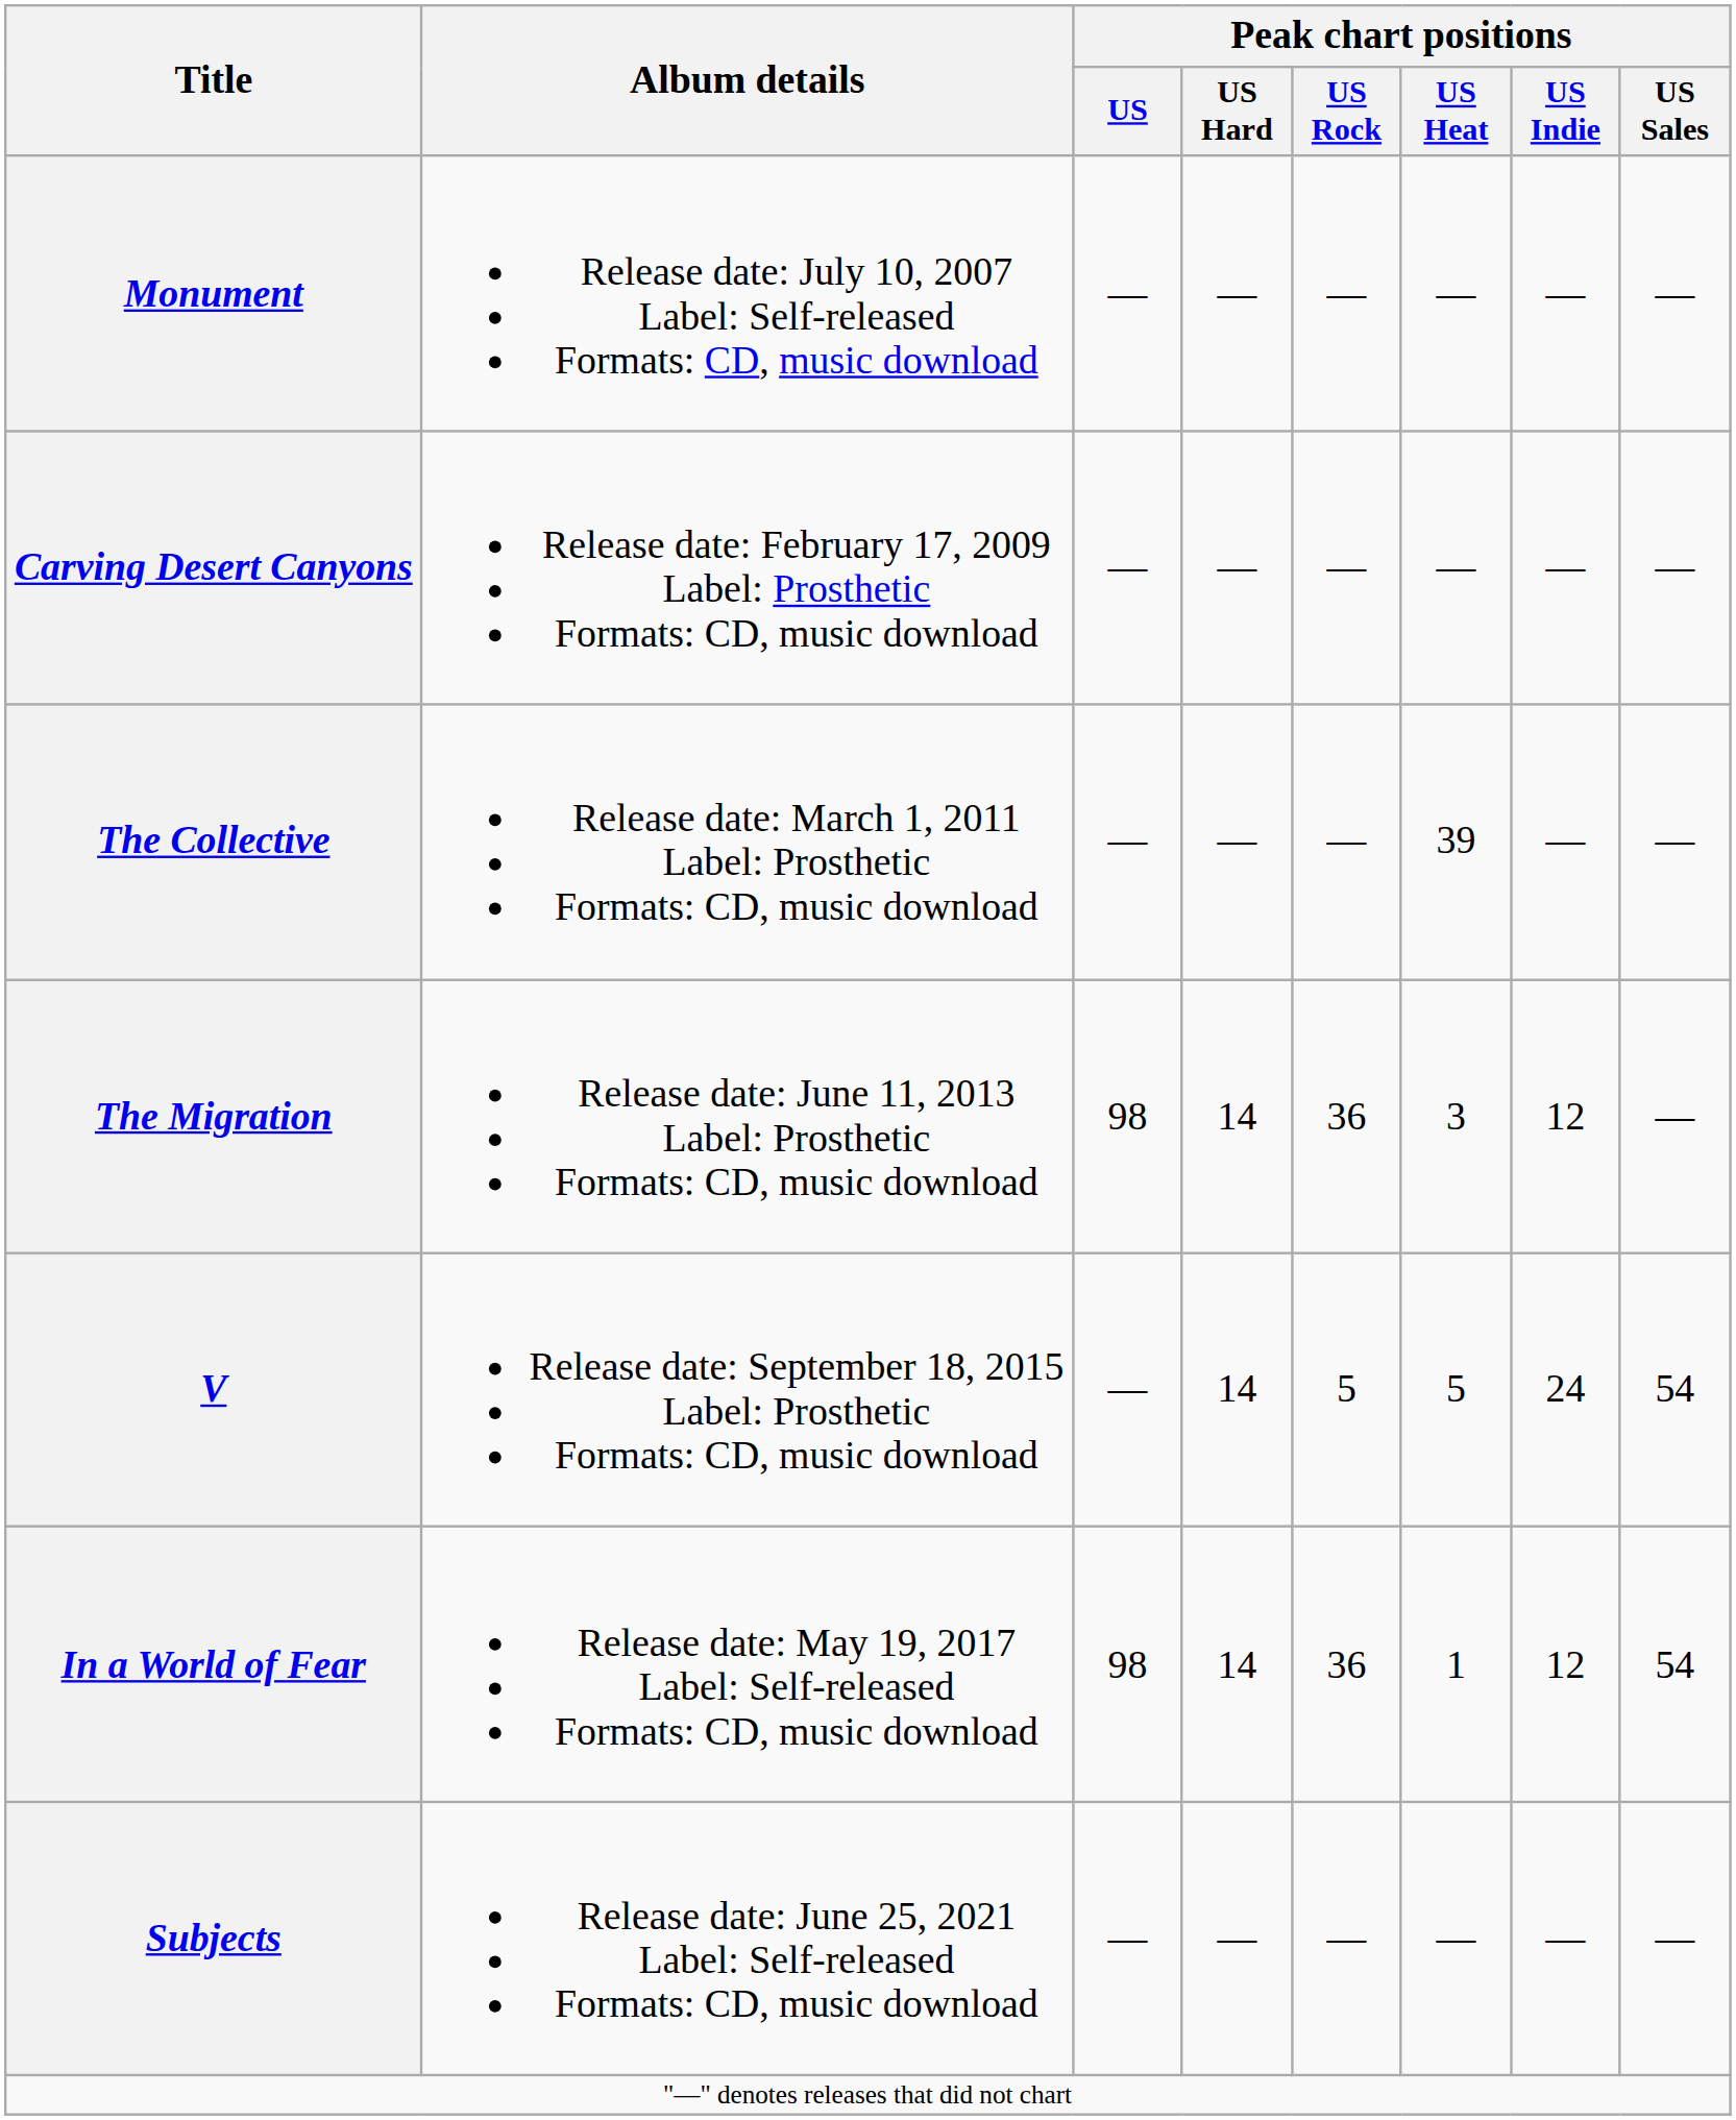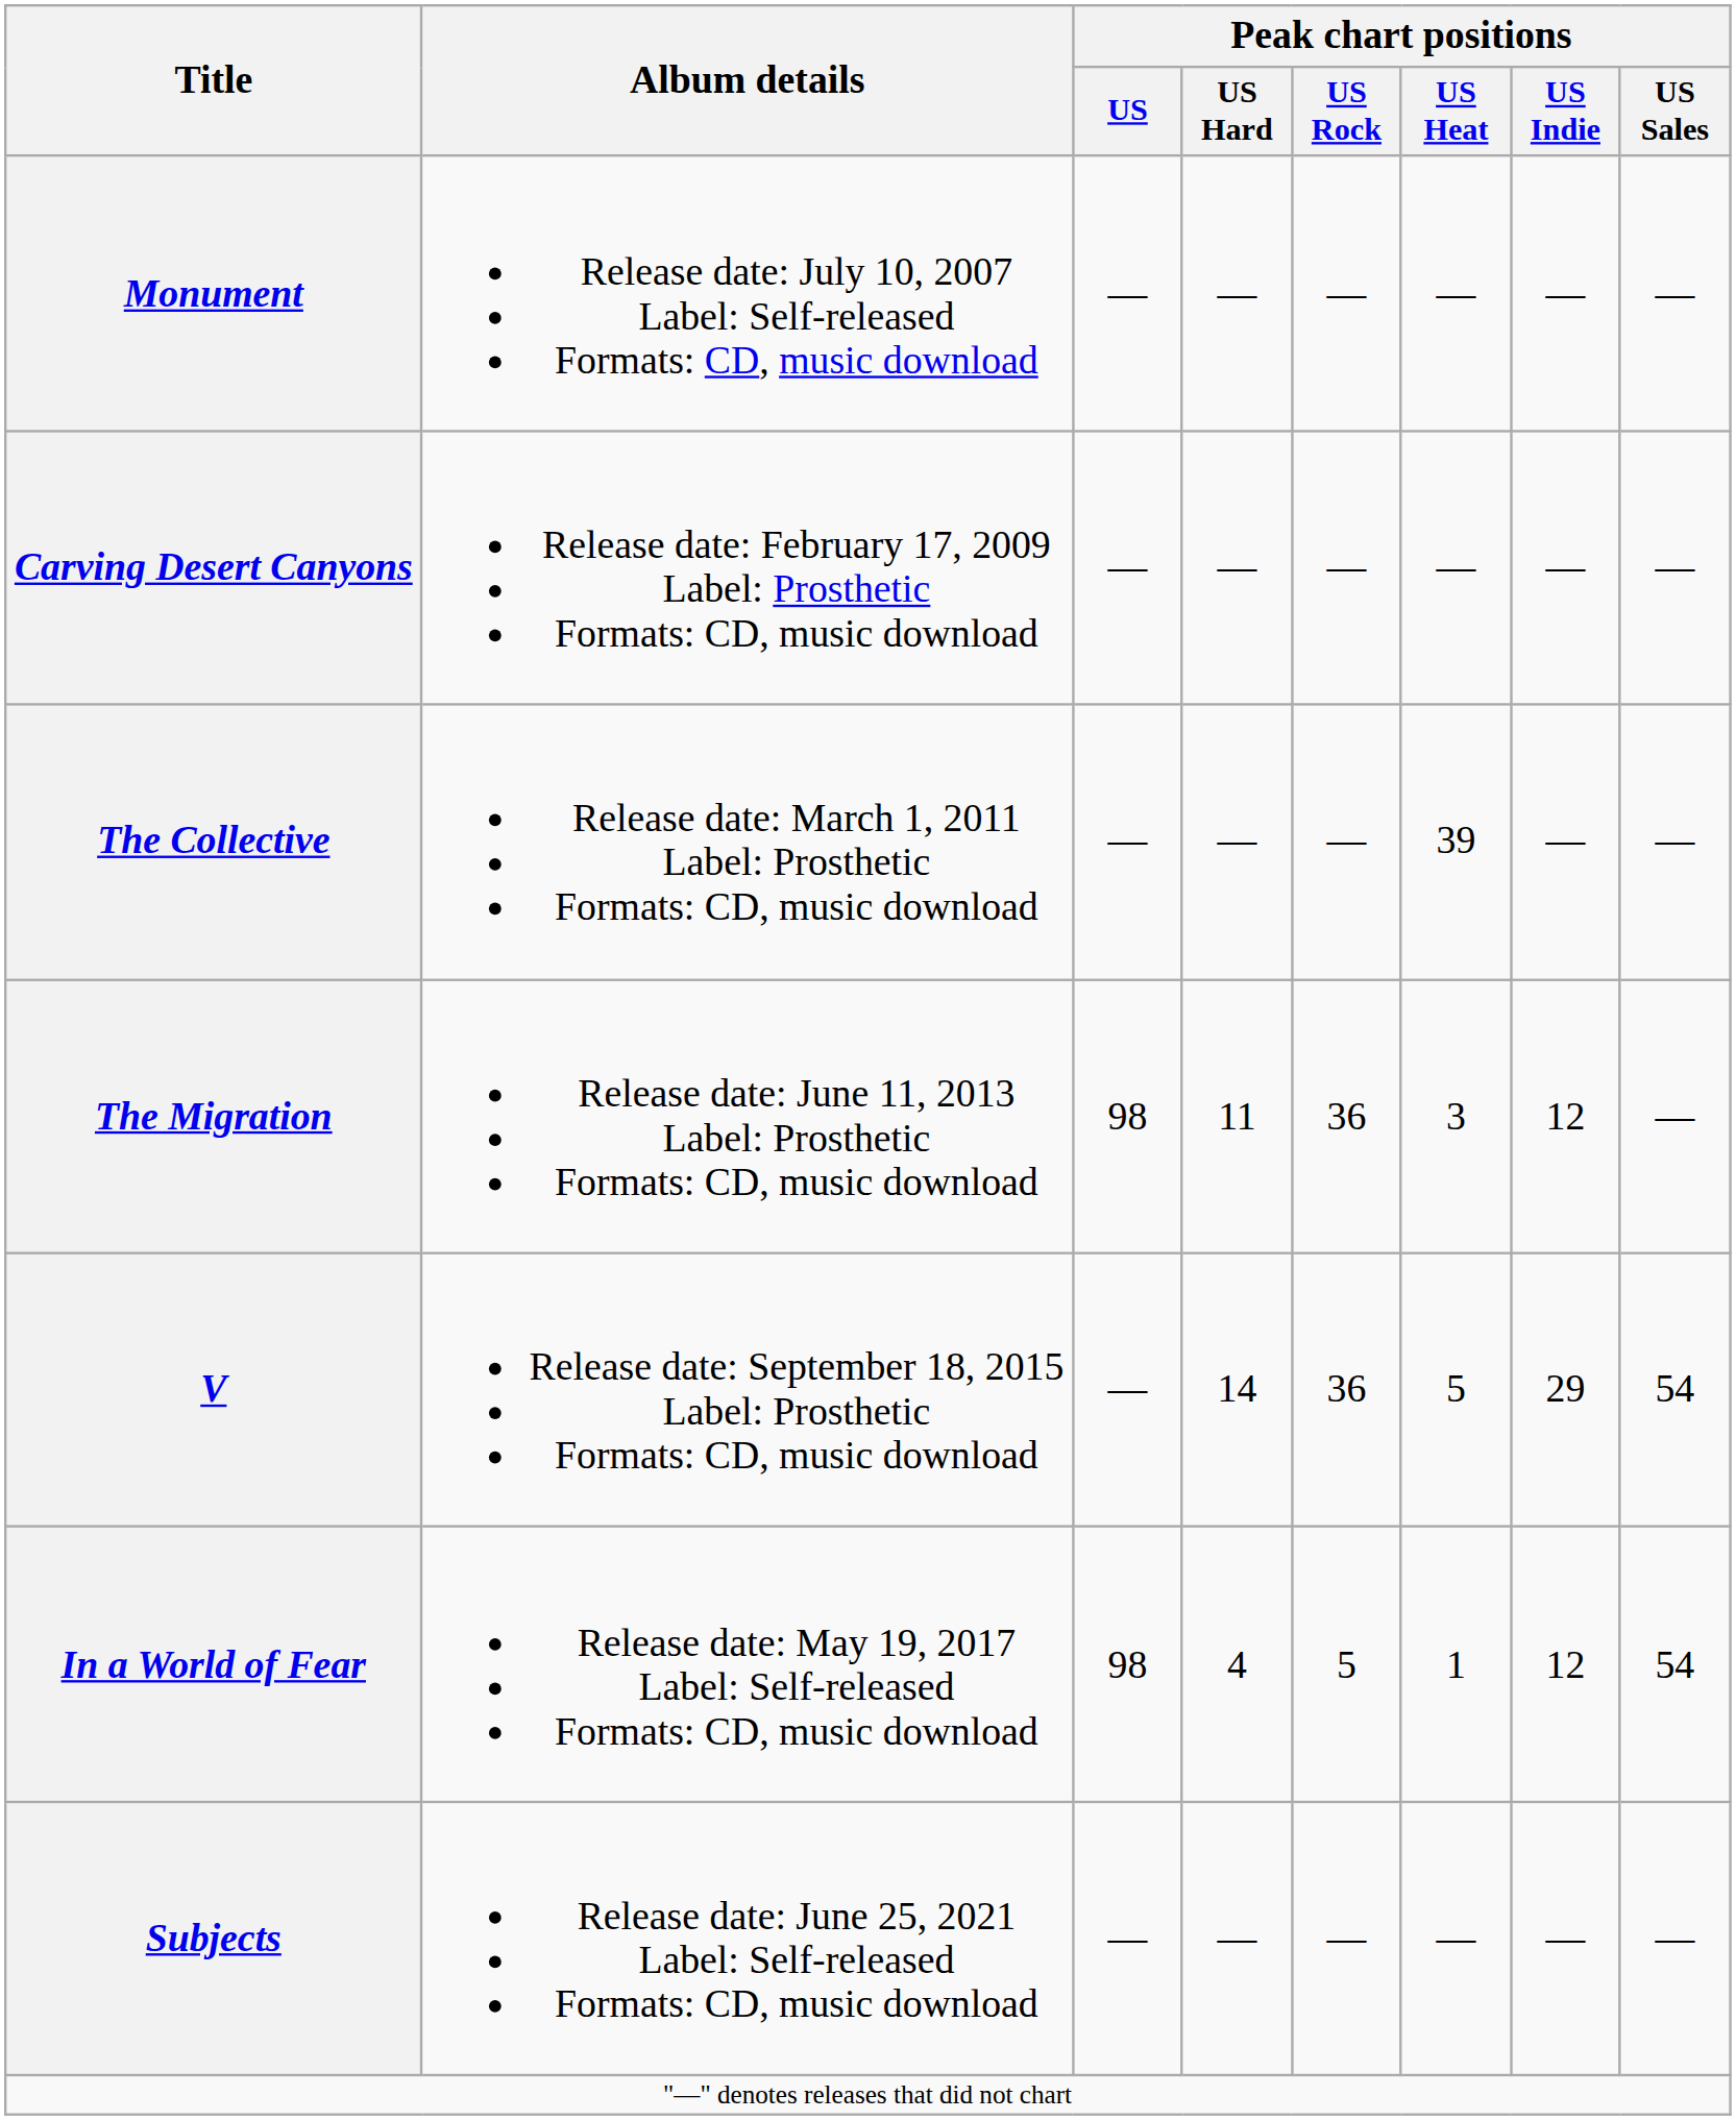The Migration | Peak chart positions / US Hard: 14 -> 11
V | Peak chart positions / US Rock: 5 -> 36
V | Peak chart positions / US Indie: 24 -> 29
In a World of Fear | Peak chart positions / US Hard: 14 -> 4
In a World of Fear | Peak chart positions / US Rock: 36 -> 5
